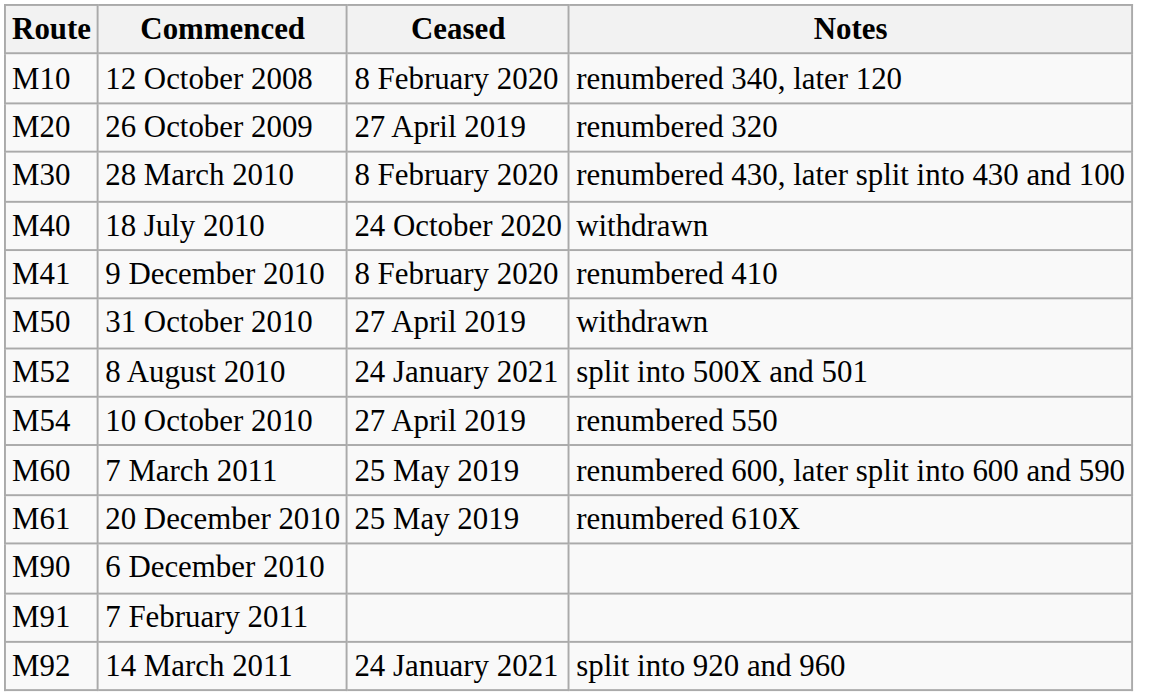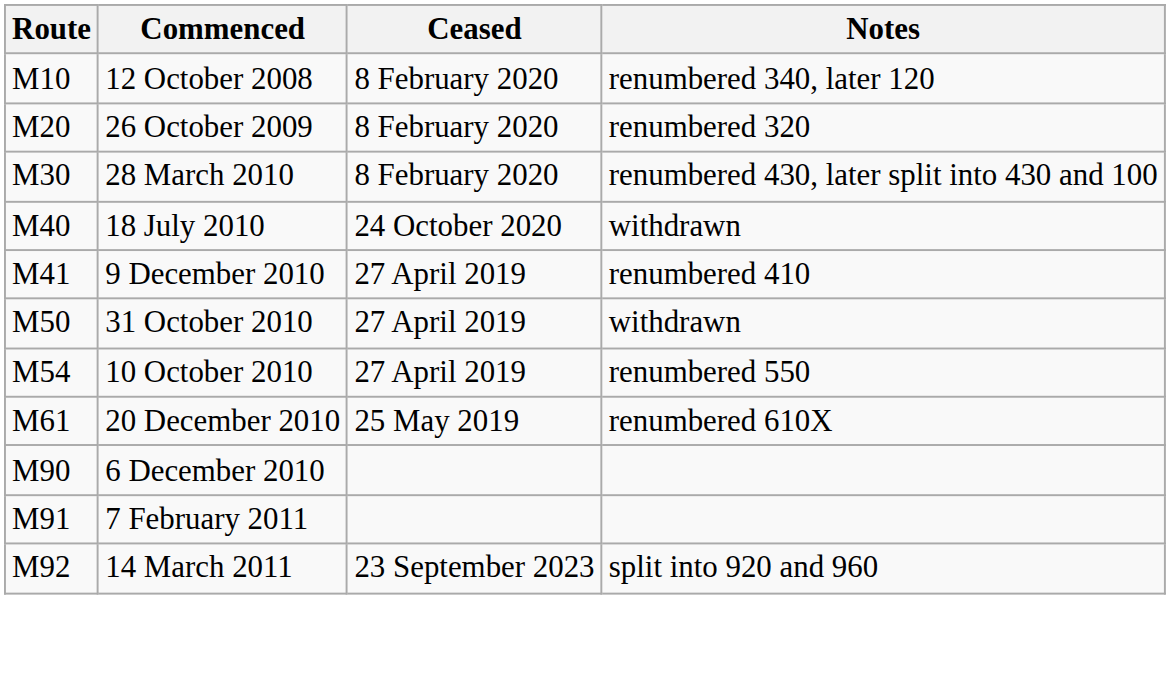26 October 2009 | Ceased: 27 April 2019 -> 8 February 2020
9 December 2010 | Ceased: 8 February 2020 -> 27 April 2019
- row: M52 | 8 August 2010 | 24 January 2021 | split into 500X and 501
- row: M60 | 7 March 2011 | 25 May 2019 | renumbered 600, later split into 600 and 590
14 March 2011 | Ceased: 24 January 2021 -> 23 September 2023
